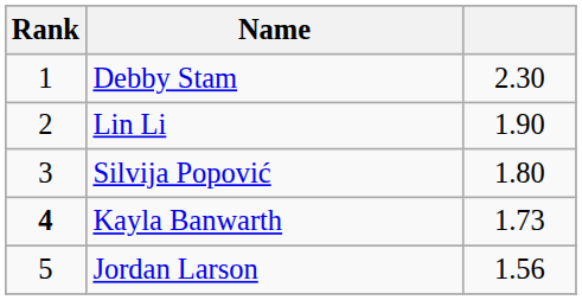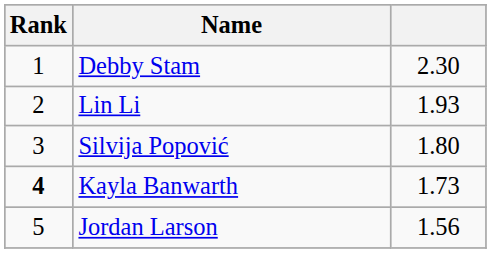Lin Li | column 3: 1.90 -> 1.93
